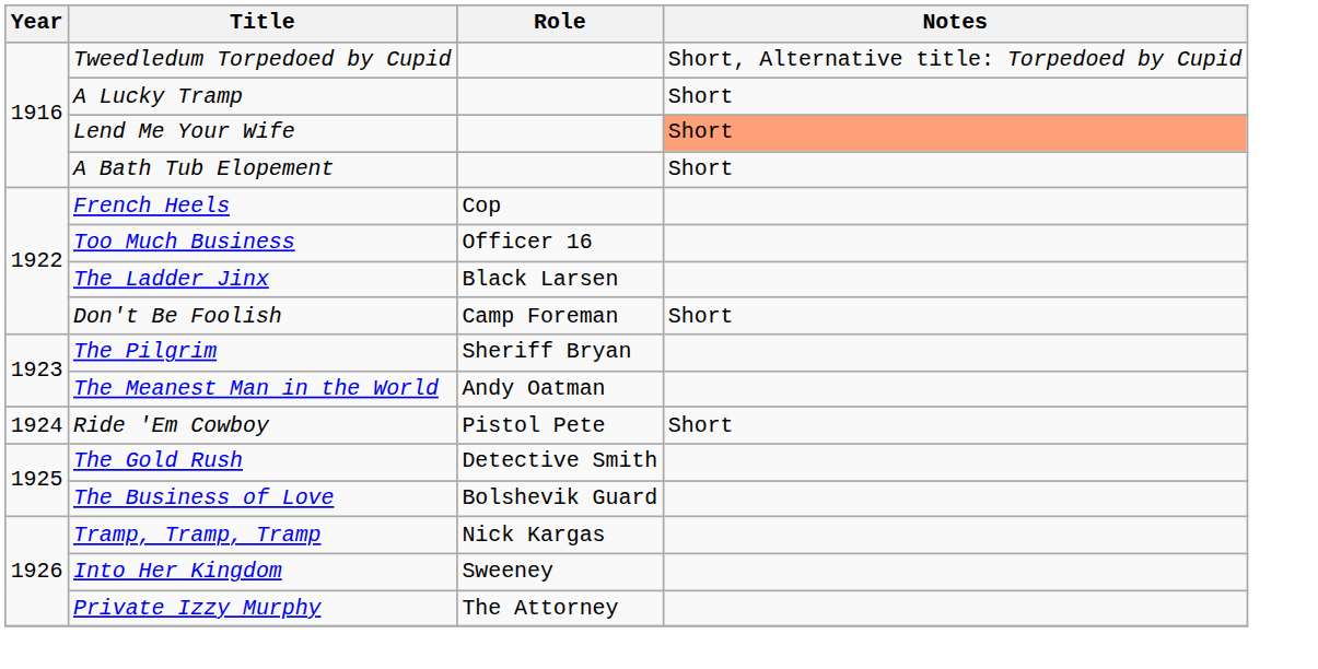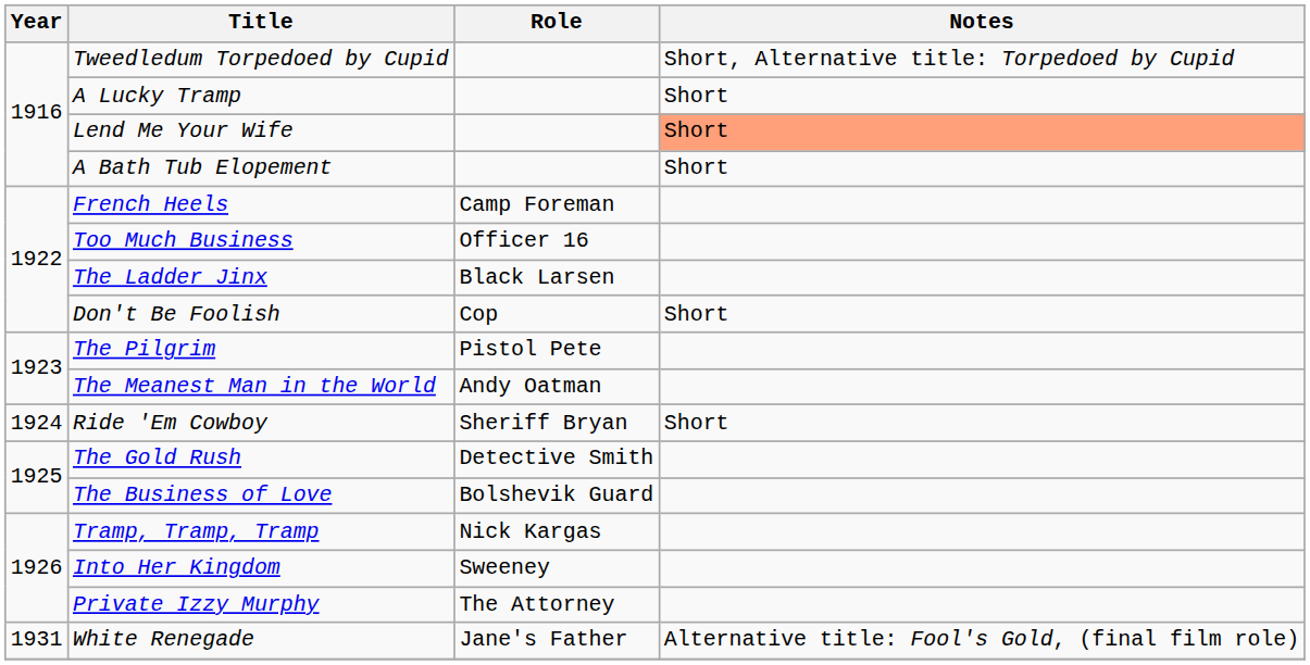French Heels | Role: Cop -> Camp Foreman
Don't Be Foolish | Role: Camp Foreman -> Cop
The Pilgrim | Role: Sheriff Bryan -> Pistol Pete
Ride 'Em Cowboy | Role: Pistol Pete -> Sheriff Bryan
+ row: 1931 | White Renegade | Jane's Father | Alternative title: Fool's Gold, (final film role)
